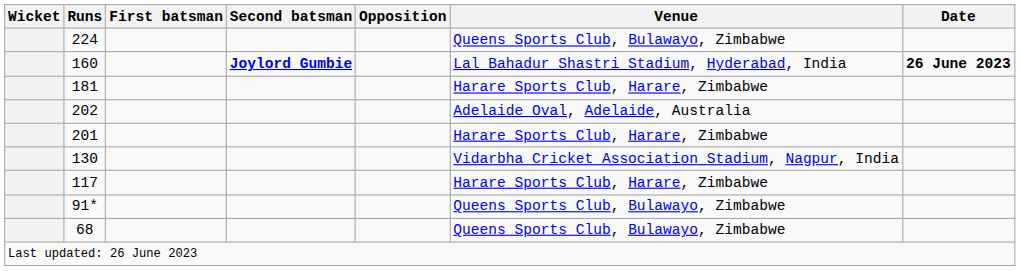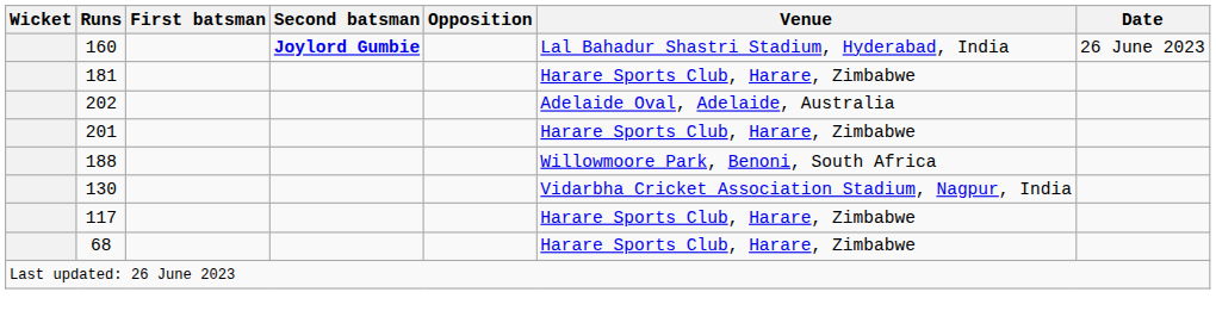- row: 224 | Queens Sports Club, Bulawayo, Zimbabwe
160 | Date: bold -> normal
+ row: 188 | Willowmoore Park, Benoni, South Africa
- row: 91* | Queens Sports Club, Bulawayo, Zimbabwe
68 | Venue: Queens Sports Club, Bulawayo, Zimbabwe -> Harare Sports Club, Harare, Zimbabwe
